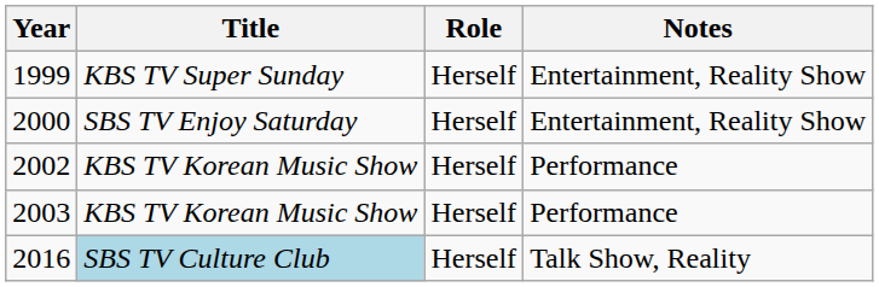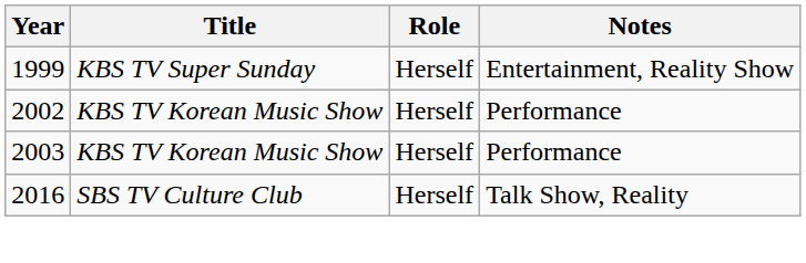- row: 2000 | SBS TV Enjoy Saturday | Herself | Entertainment, Reality Show
2016 | Title: lightblue background -> no background
